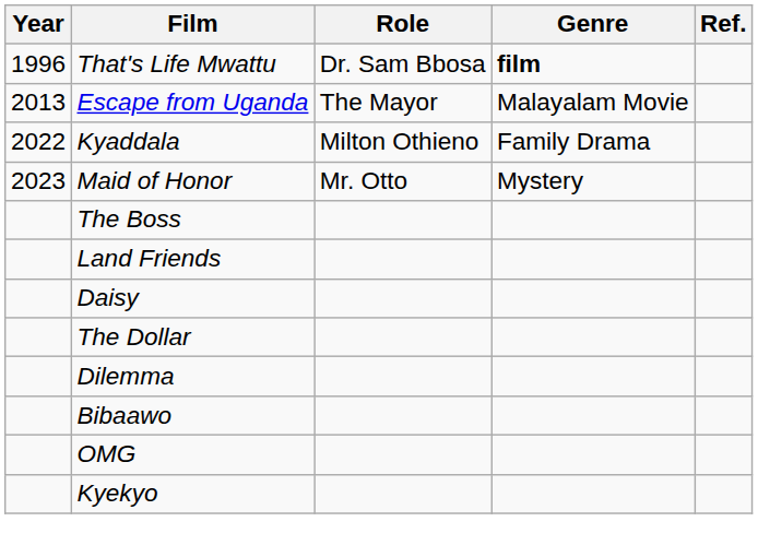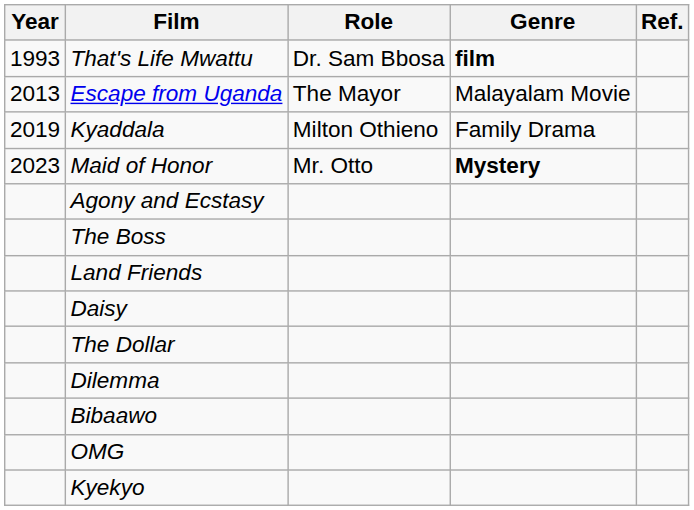That's Life Mwattu | Year: 1996 -> 1993
Kyaddala | Year: 2022 -> 2019
Maid of Honor | Genre: normal -> bold
+ row: Agony and Ecstasy
